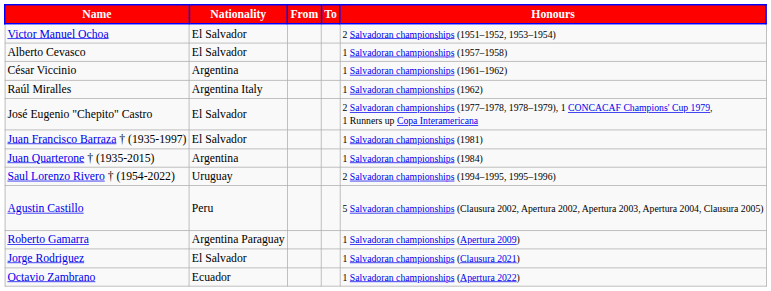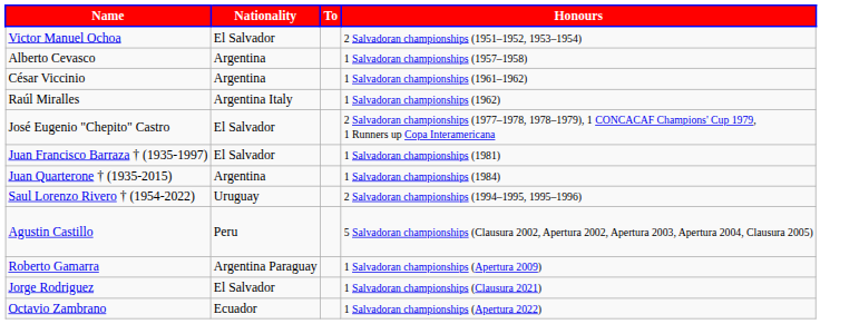- column: From
Alberto Cevasco | Nationality: El Salvador -> Argentina
